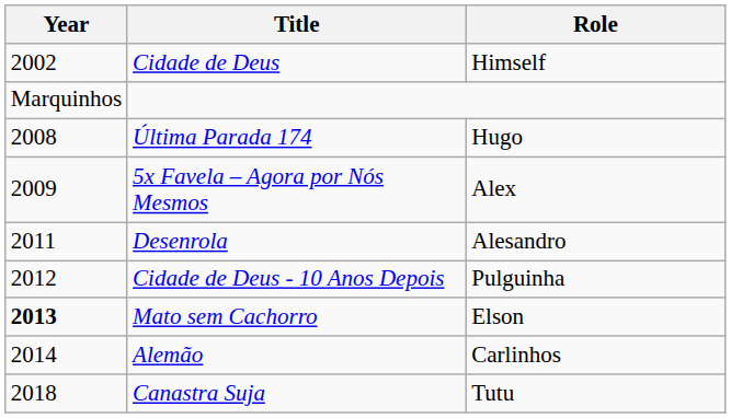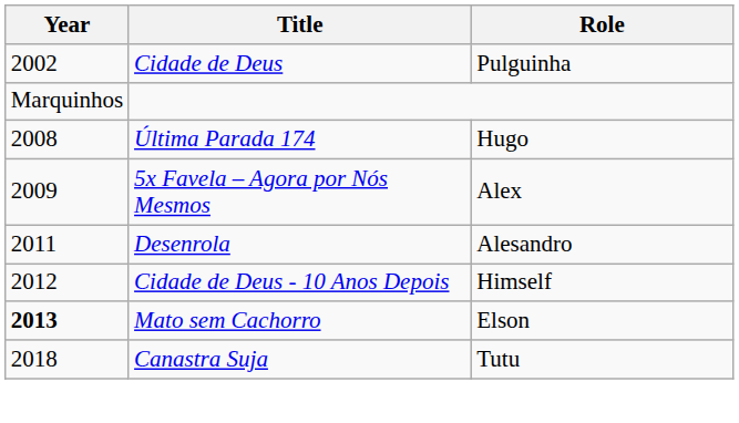Cidade de Deus | Role: Himself -> Pulguinha
Cidade de Deus - 10 Anos Depois | Role: Pulguinha -> Himself
- row: 2014 | Alemão | Carlinhos
